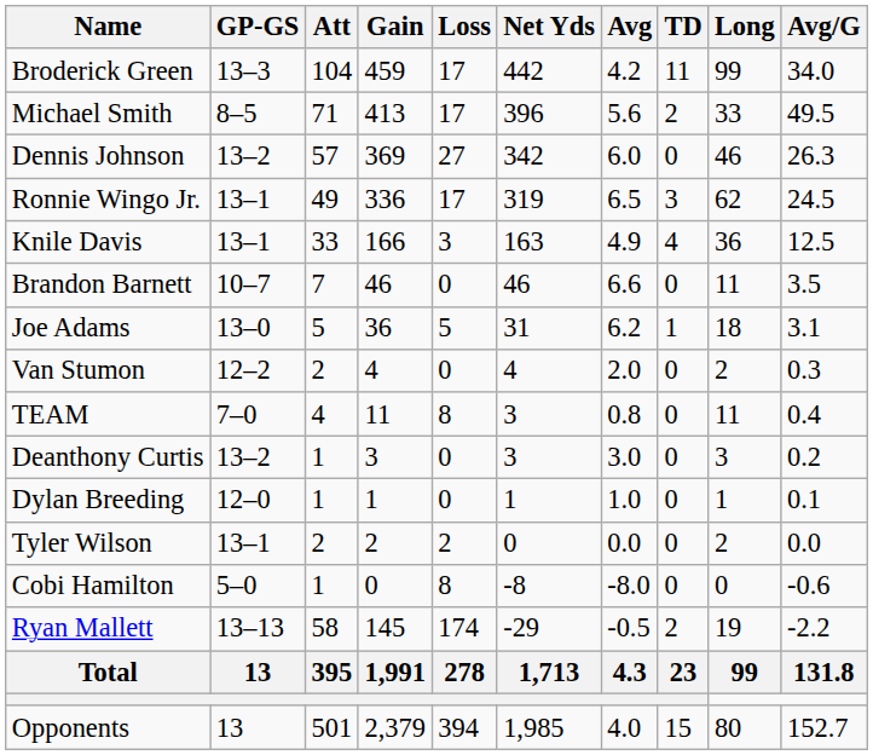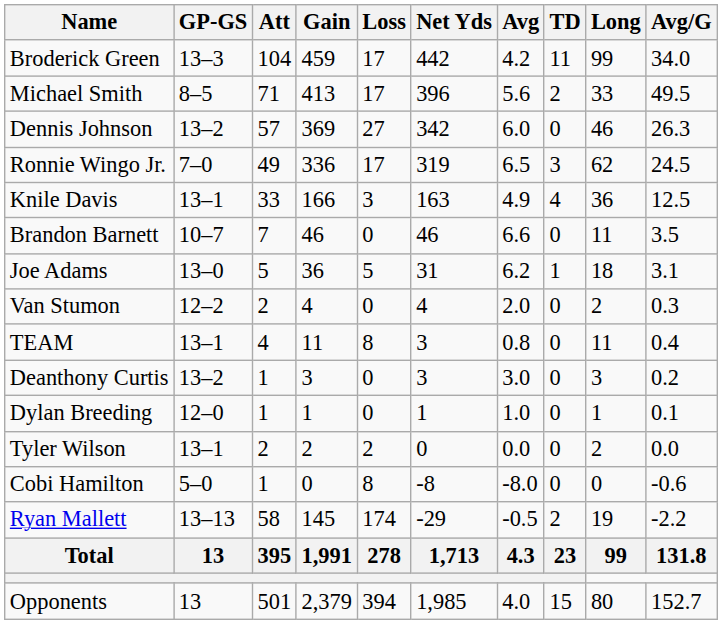Ronnie Wingo Jr. | GP-GS: 13–1 -> 7–0
TEAM | GP-GS: 7–0 -> 13–1
